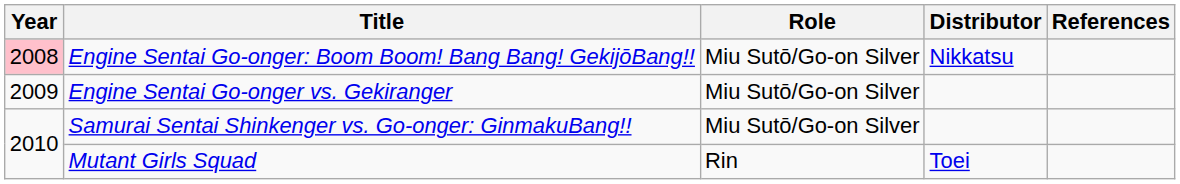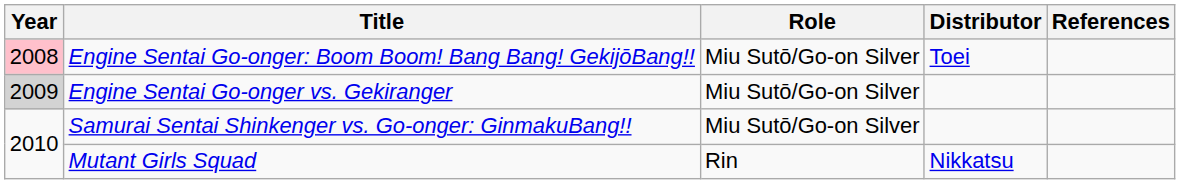Engine Sentai Go-onger: Boom Boom! Bang Bang! GekijōBang!! | Distributor: Nikkatsu -> Toei
Engine Sentai Go-onger vs. Gekiranger | Year: no background -> lightgrey background
Mutant Girls Squad | Distributor: Toei -> Nikkatsu
